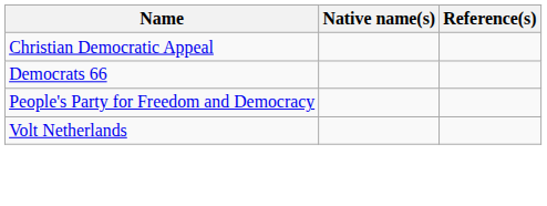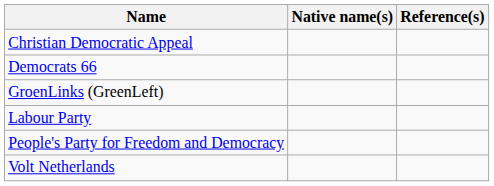+ row: GroenLinks (GreenLeft)
+ row: Labour Party
